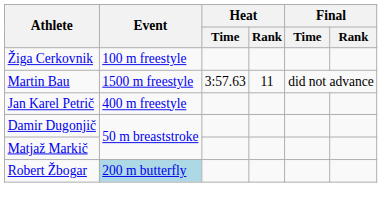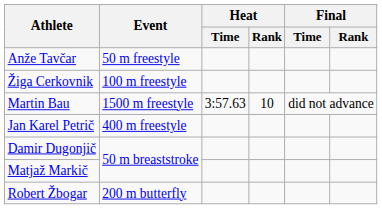+ row: Anže Tavčar | 50 m freestyle
Martin Bau | Heat / Rank: 11 -> 10
Robert Žbogar | Event: lightblue background -> no background
